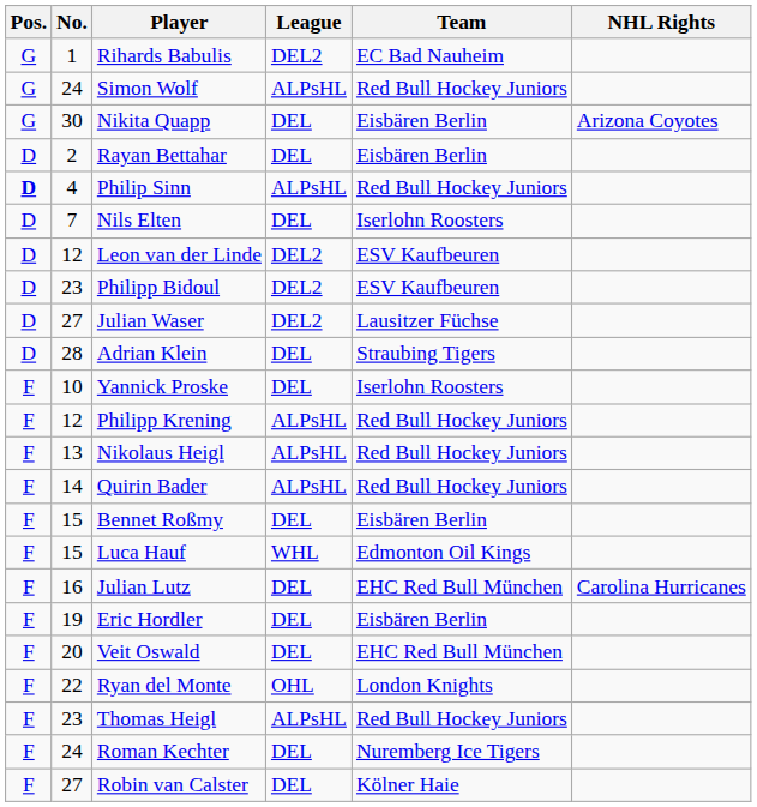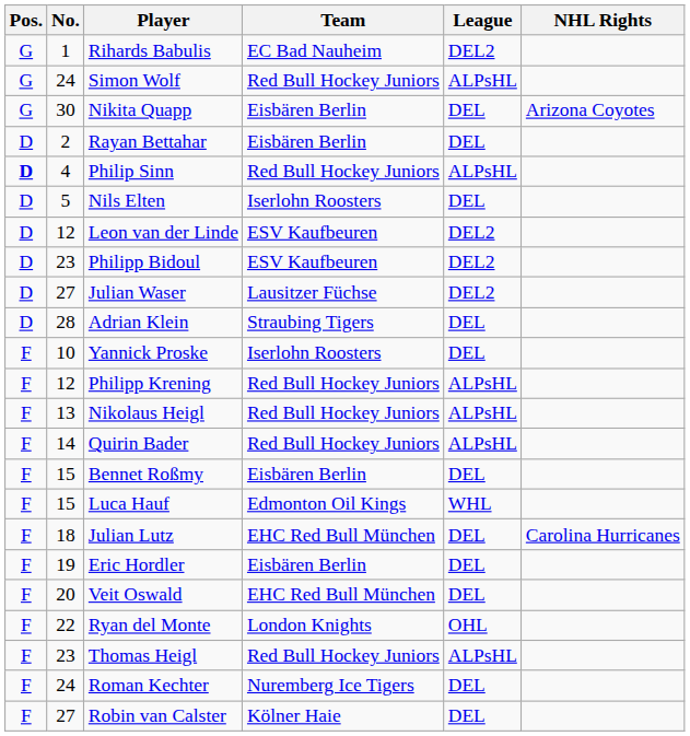columns swapped: Team <-> League
Nils Elten | No.: 7 -> 5
Julian Lutz | No.: 16 -> 18
